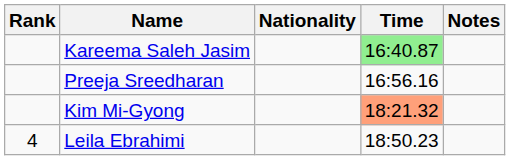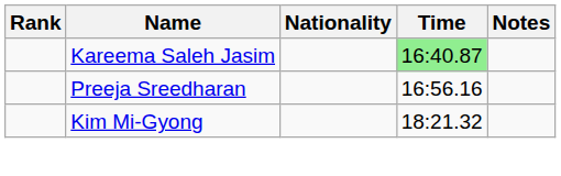Kim Mi-Gyong | Time: lightsalmon background -> no background
- row: 4 | Leila Ebrahimi | 18:50.23
